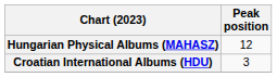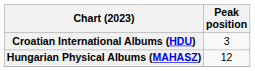rows swapped: Croatian International Albums (HDU) <-> Hungarian Physical Albums (MAHASZ)
